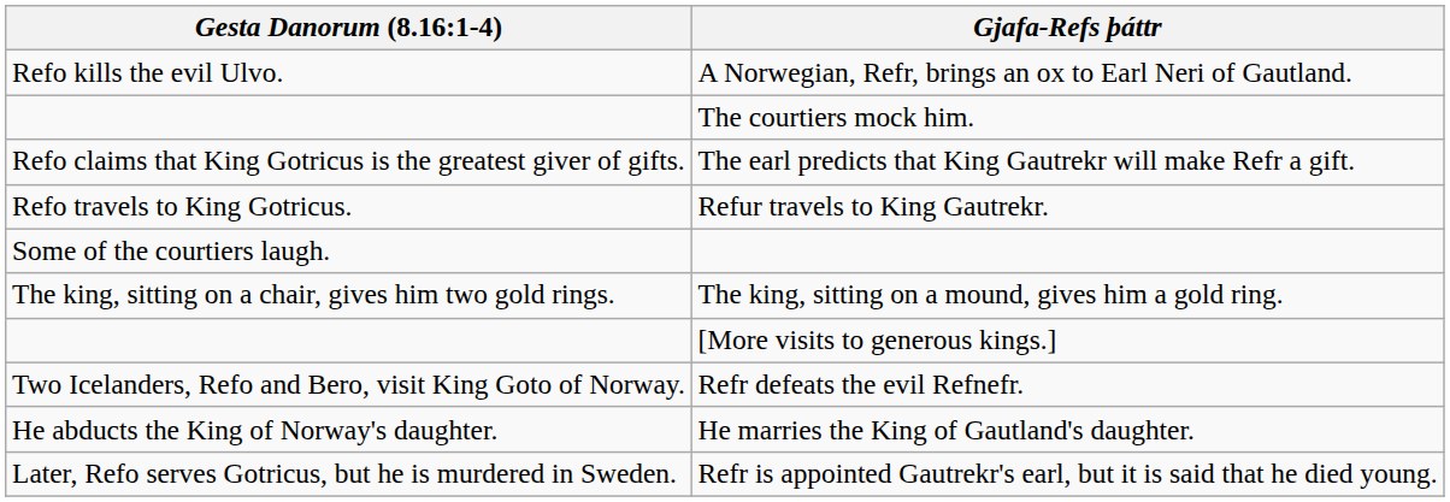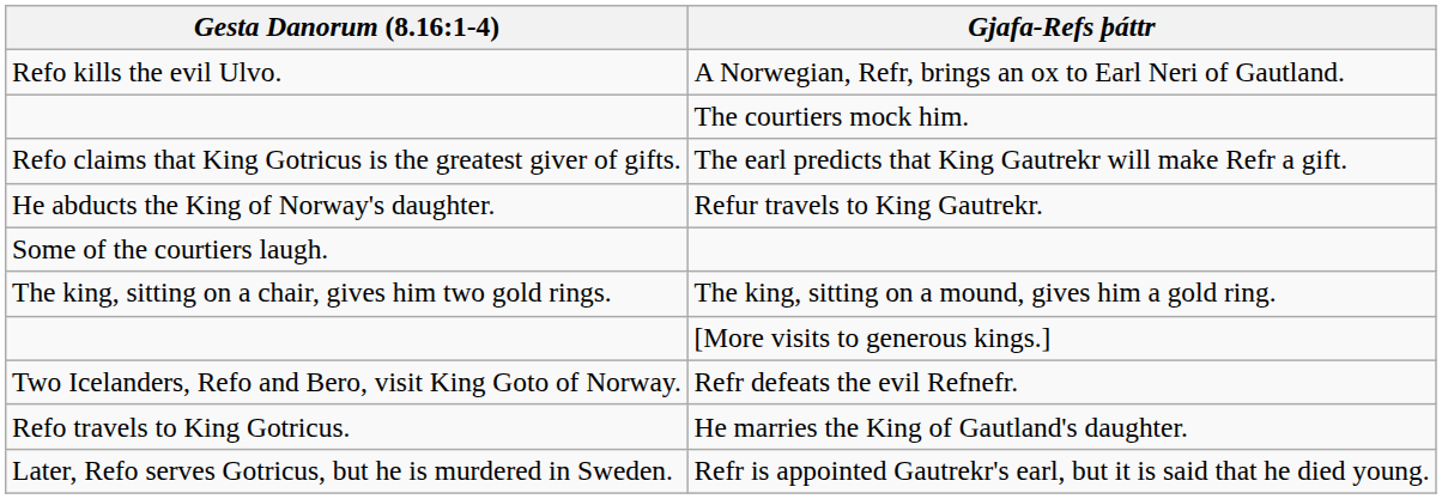Refur travels to King Gautrekr. | Gesta Danorum (8.16:1-4): Refo travels to King Gotricus. -> He abducts the King of Norway's daughter.
He marries the King of Gautland's daughter. | Gesta Danorum (8.16:1-4): He abducts the King of Norway's daughter. -> Refo travels to King Gotricus.
